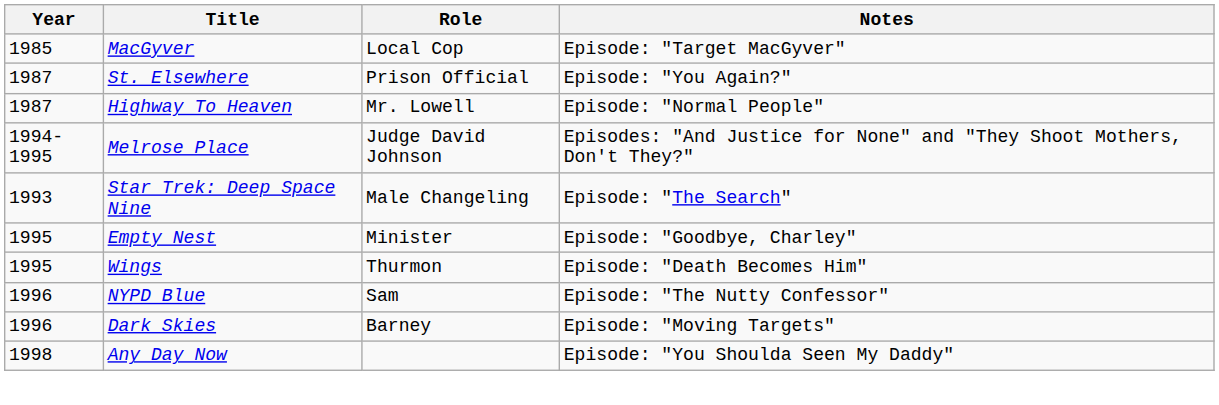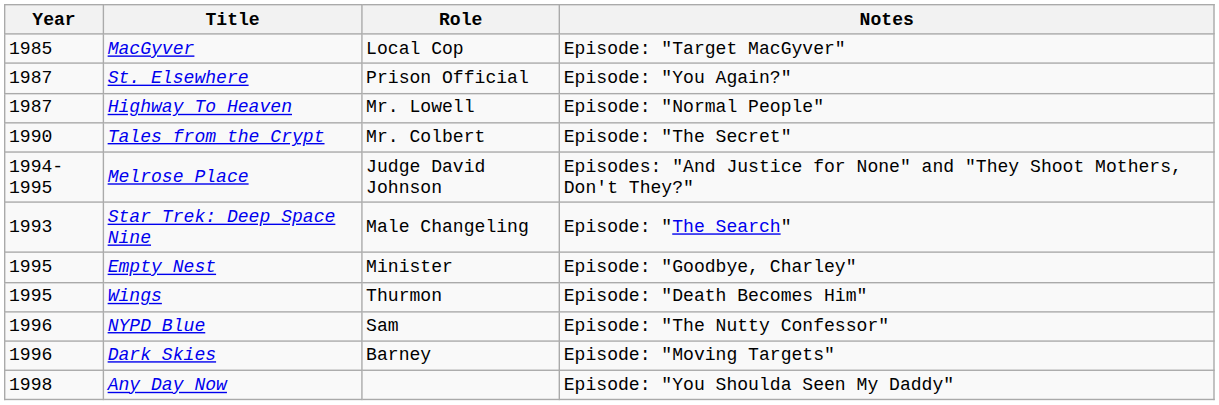+ row: 1990 | Tales from the Crypt | Mr. Colbert | Episode: "The Secret"
